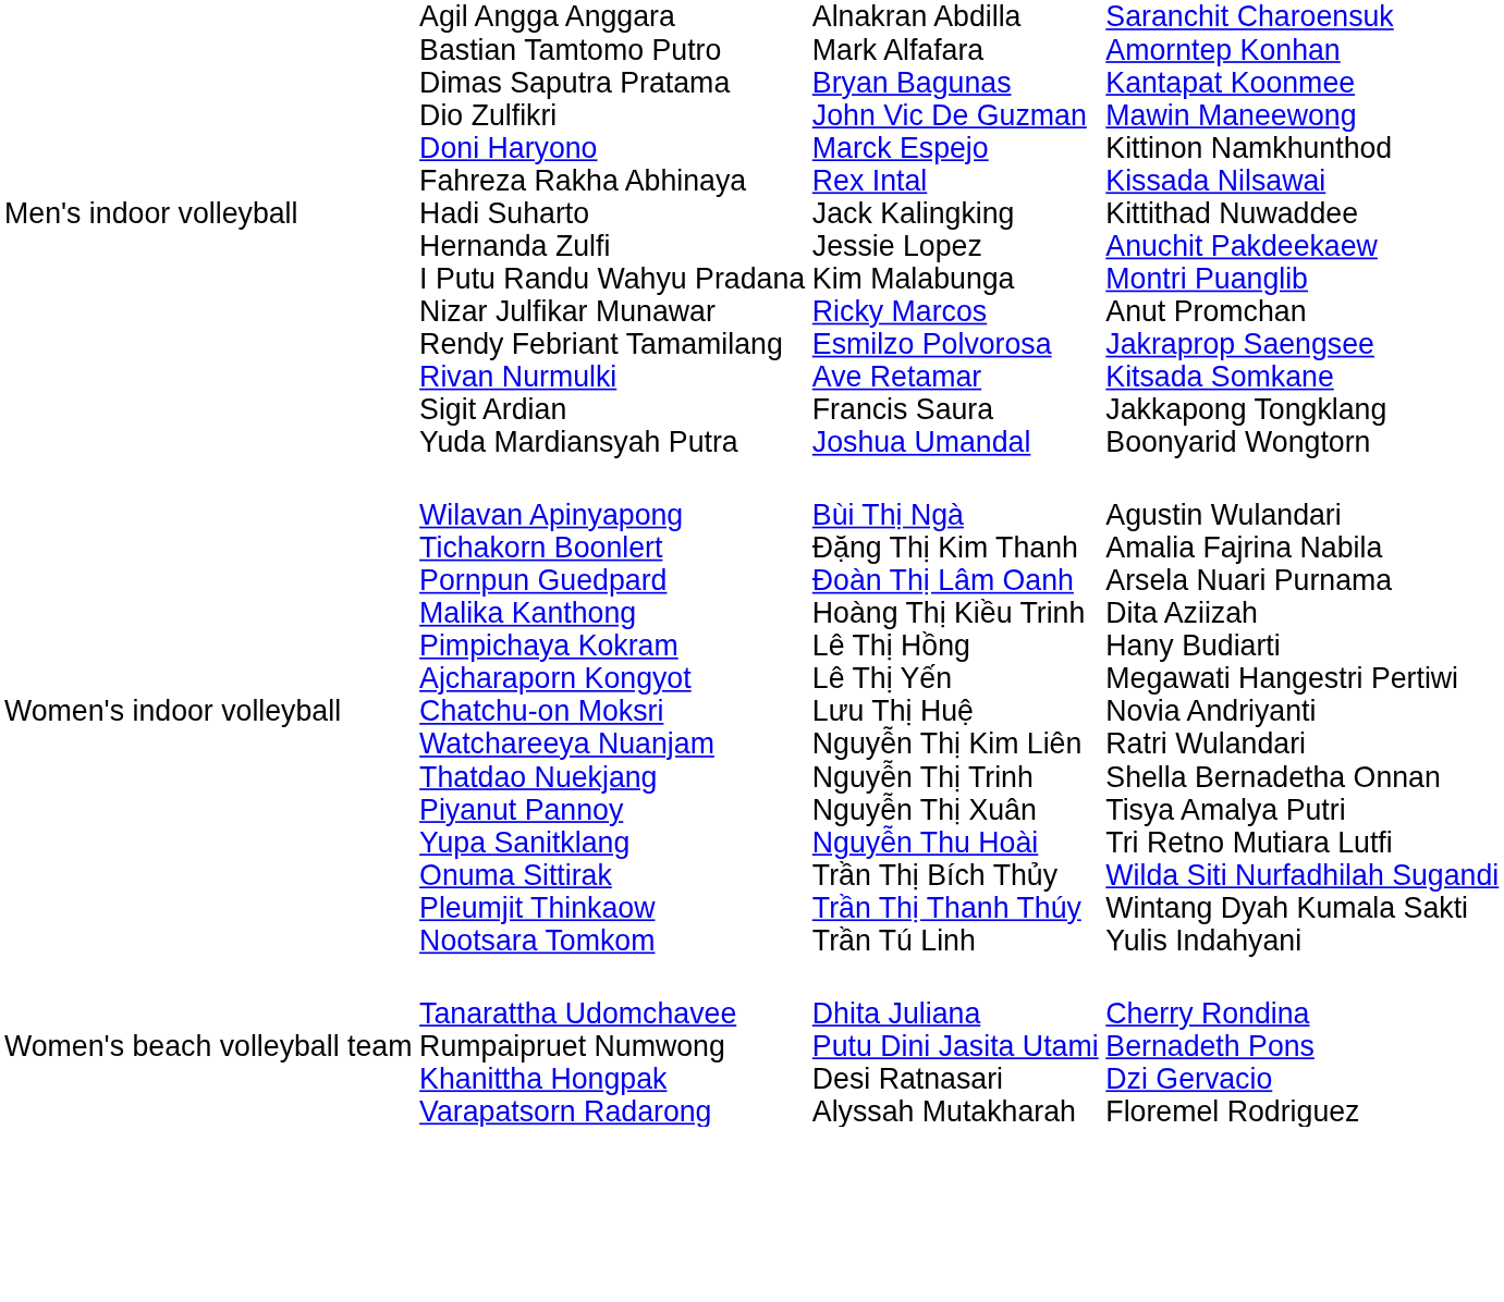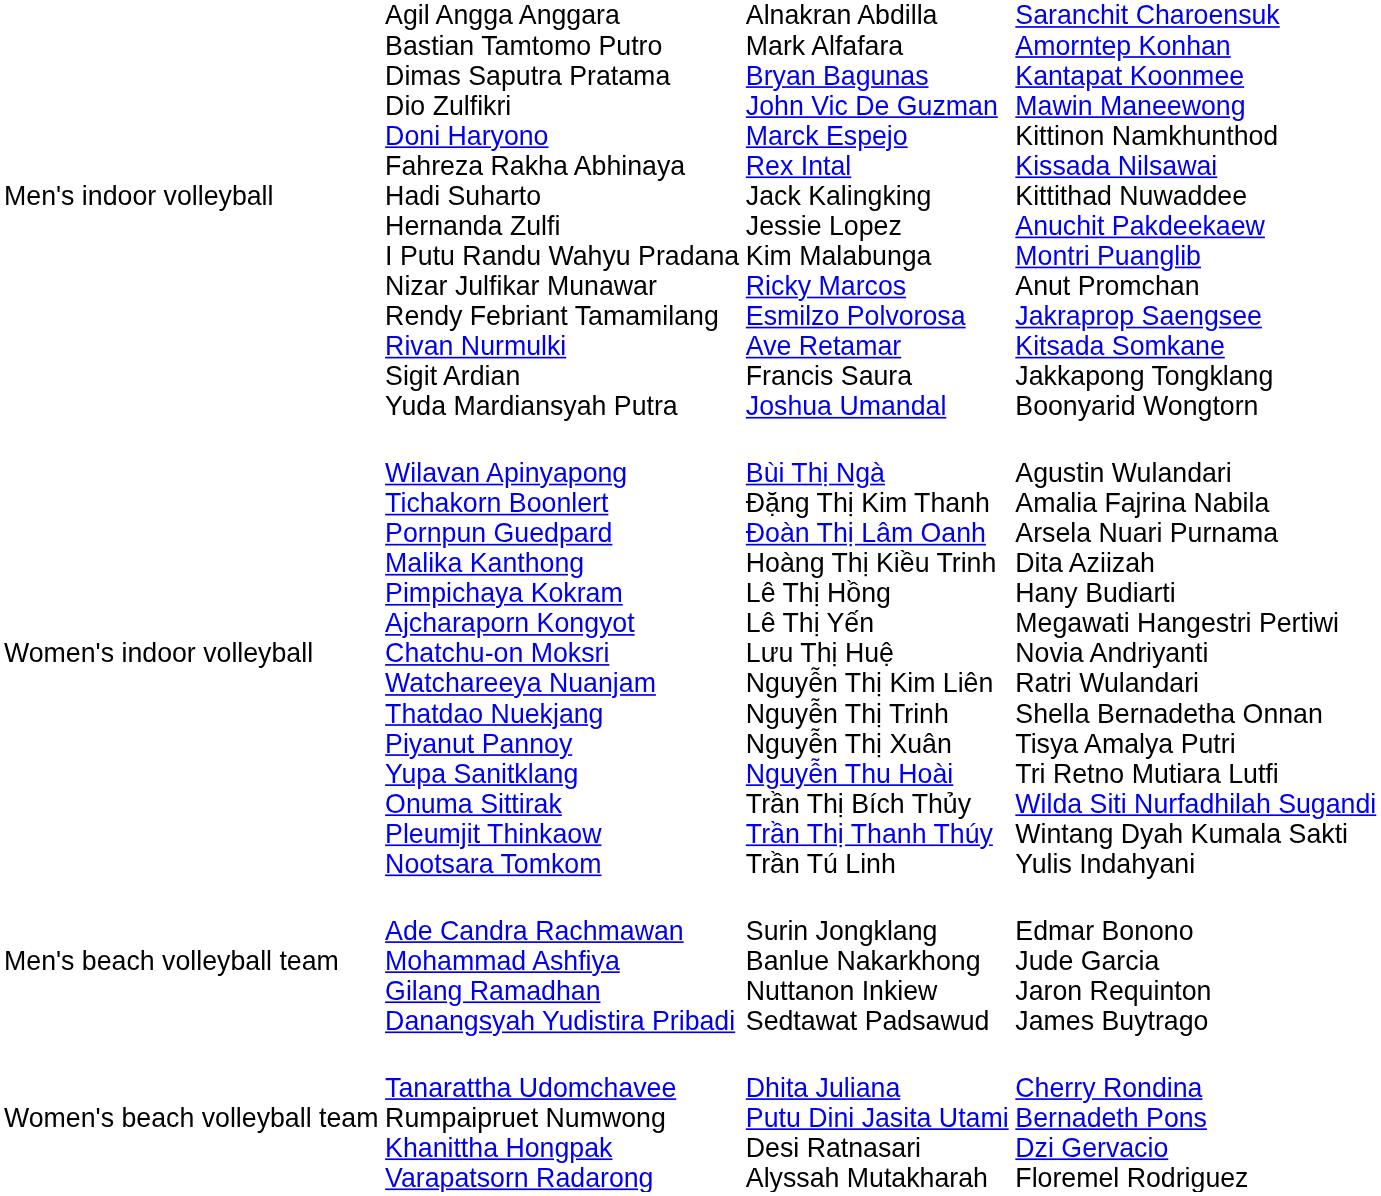+ row: Men's beach volleyball team | Ade Candra Rachmawan Mohammad Ashfiya Gilang Ramadhan Danangsyah Yudistira Pribadi | Surin Jongklang Banlue Nakarkhong Nuttanon Inkiew Sedtawat Padsawud | Edmar Bonono Jude Garcia Jaron Requinton James Buytrago
